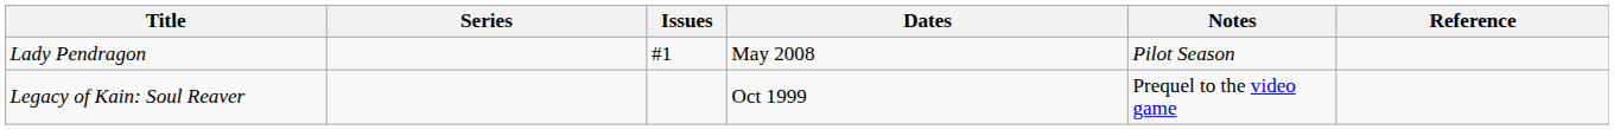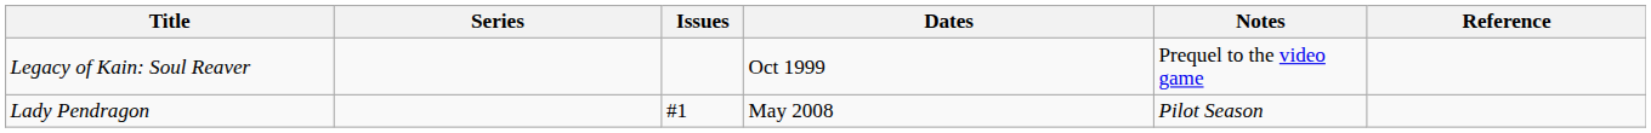rows swapped: Legacy of Kain: Soul Reaver <-> Lady Pendragon
